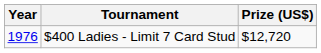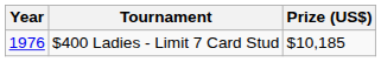$400 Ladies - Limit 7 Card Stud | Prize (US$): $12,720 -> $10,185
